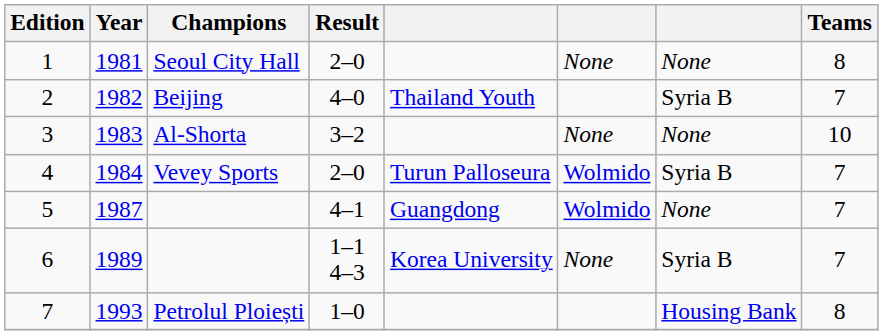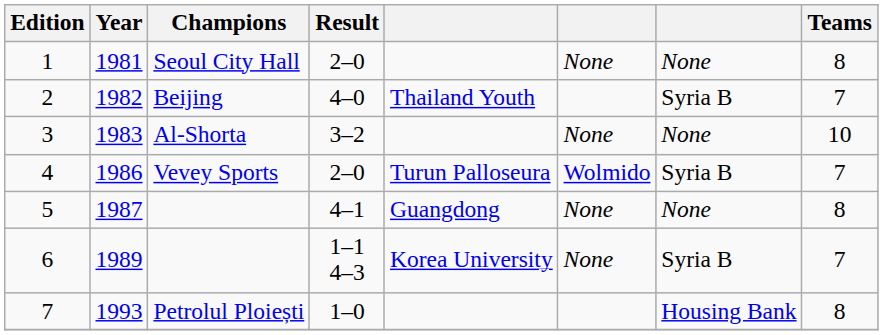4 | Year: 1984 -> 1986
5 | column 6: Wolmido -> None
5 | Teams: 7 -> 8
